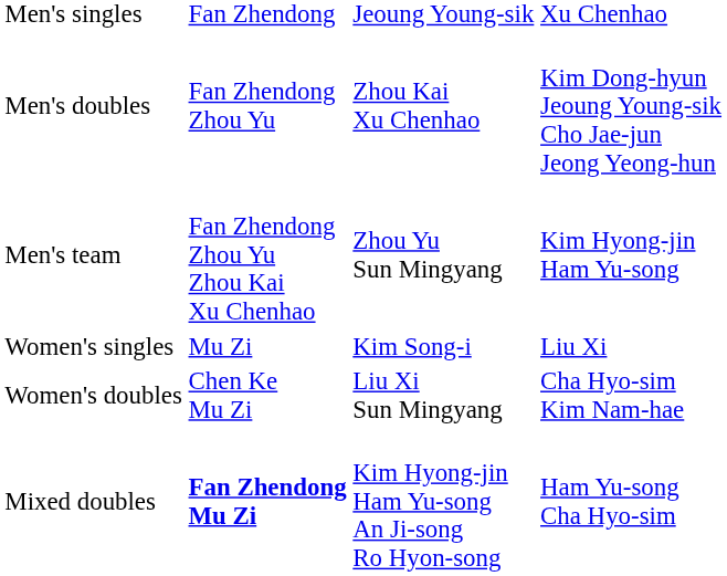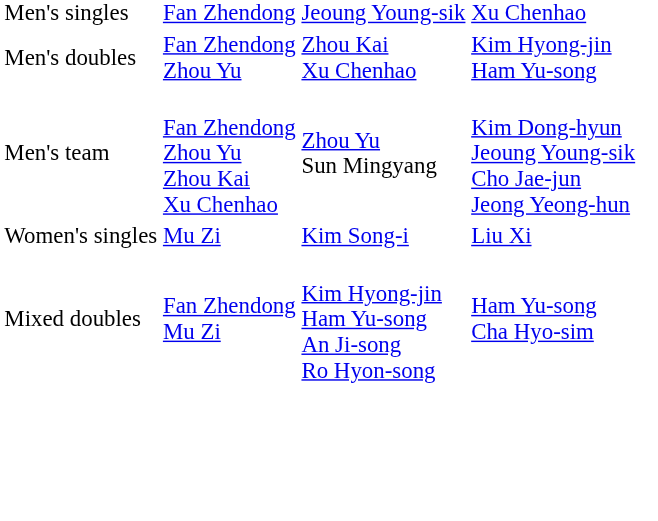Men's doubles | column 4: Kim Dong-hyun Jeoung Young-sik Cho Jae-jun Jeong Yeong-hun -> Kim Hyong-jin Ham Yu-song
Men's team | column 4: Kim Hyong-jin Ham Yu-song -> Kim Dong-hyun Jeoung Young-sik Cho Jae-jun Jeong Yeong-hun
- row: Women's doubles | Chen Ke Mu Zi | Liu Xi Sun Mingyang | Cha Hyo-sim Kim Nam-hae
Mixed doubles | column 2: bold -> normal
